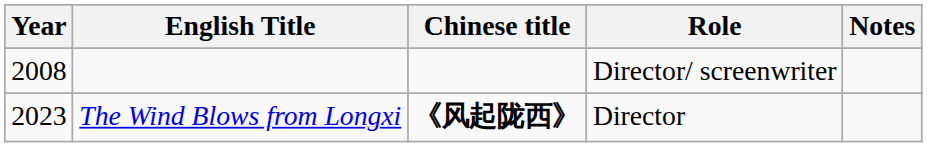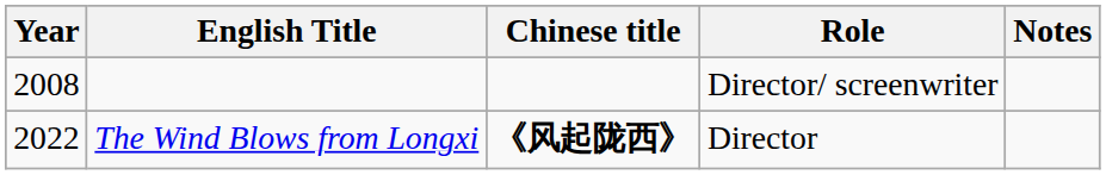The Wind Blows from Longxi | Year: 2023 -> 2022
